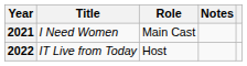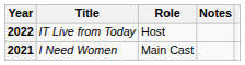rows swapped: 2021 <-> 2022
